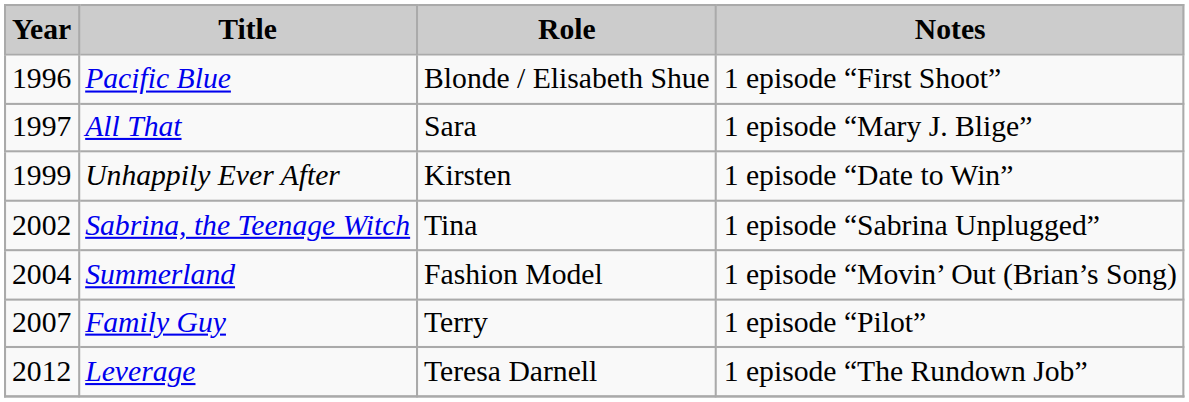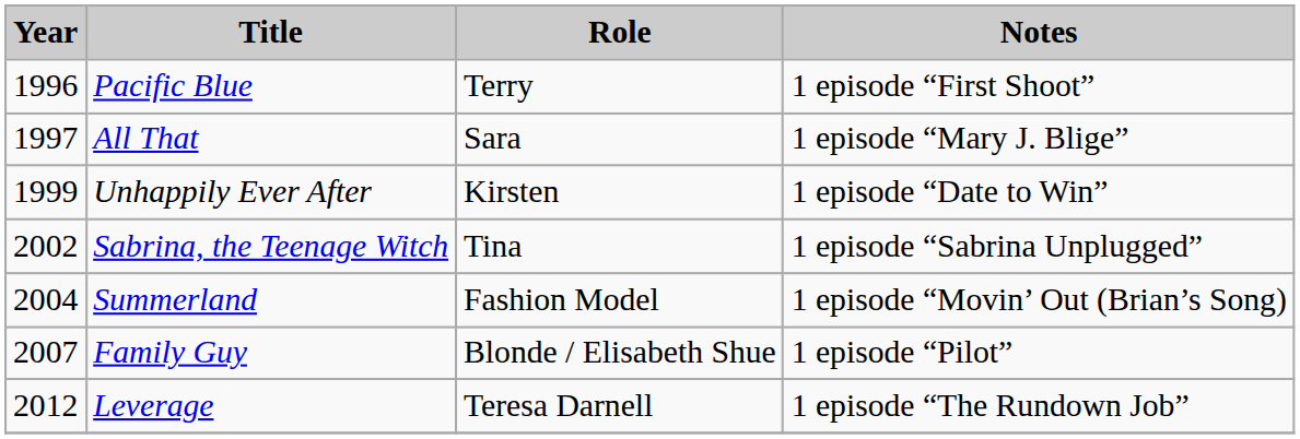Pacific Blue | Role: Blonde / Elisabeth Shue -> Terry
Family Guy | Role: Terry -> Blonde / Elisabeth Shue
